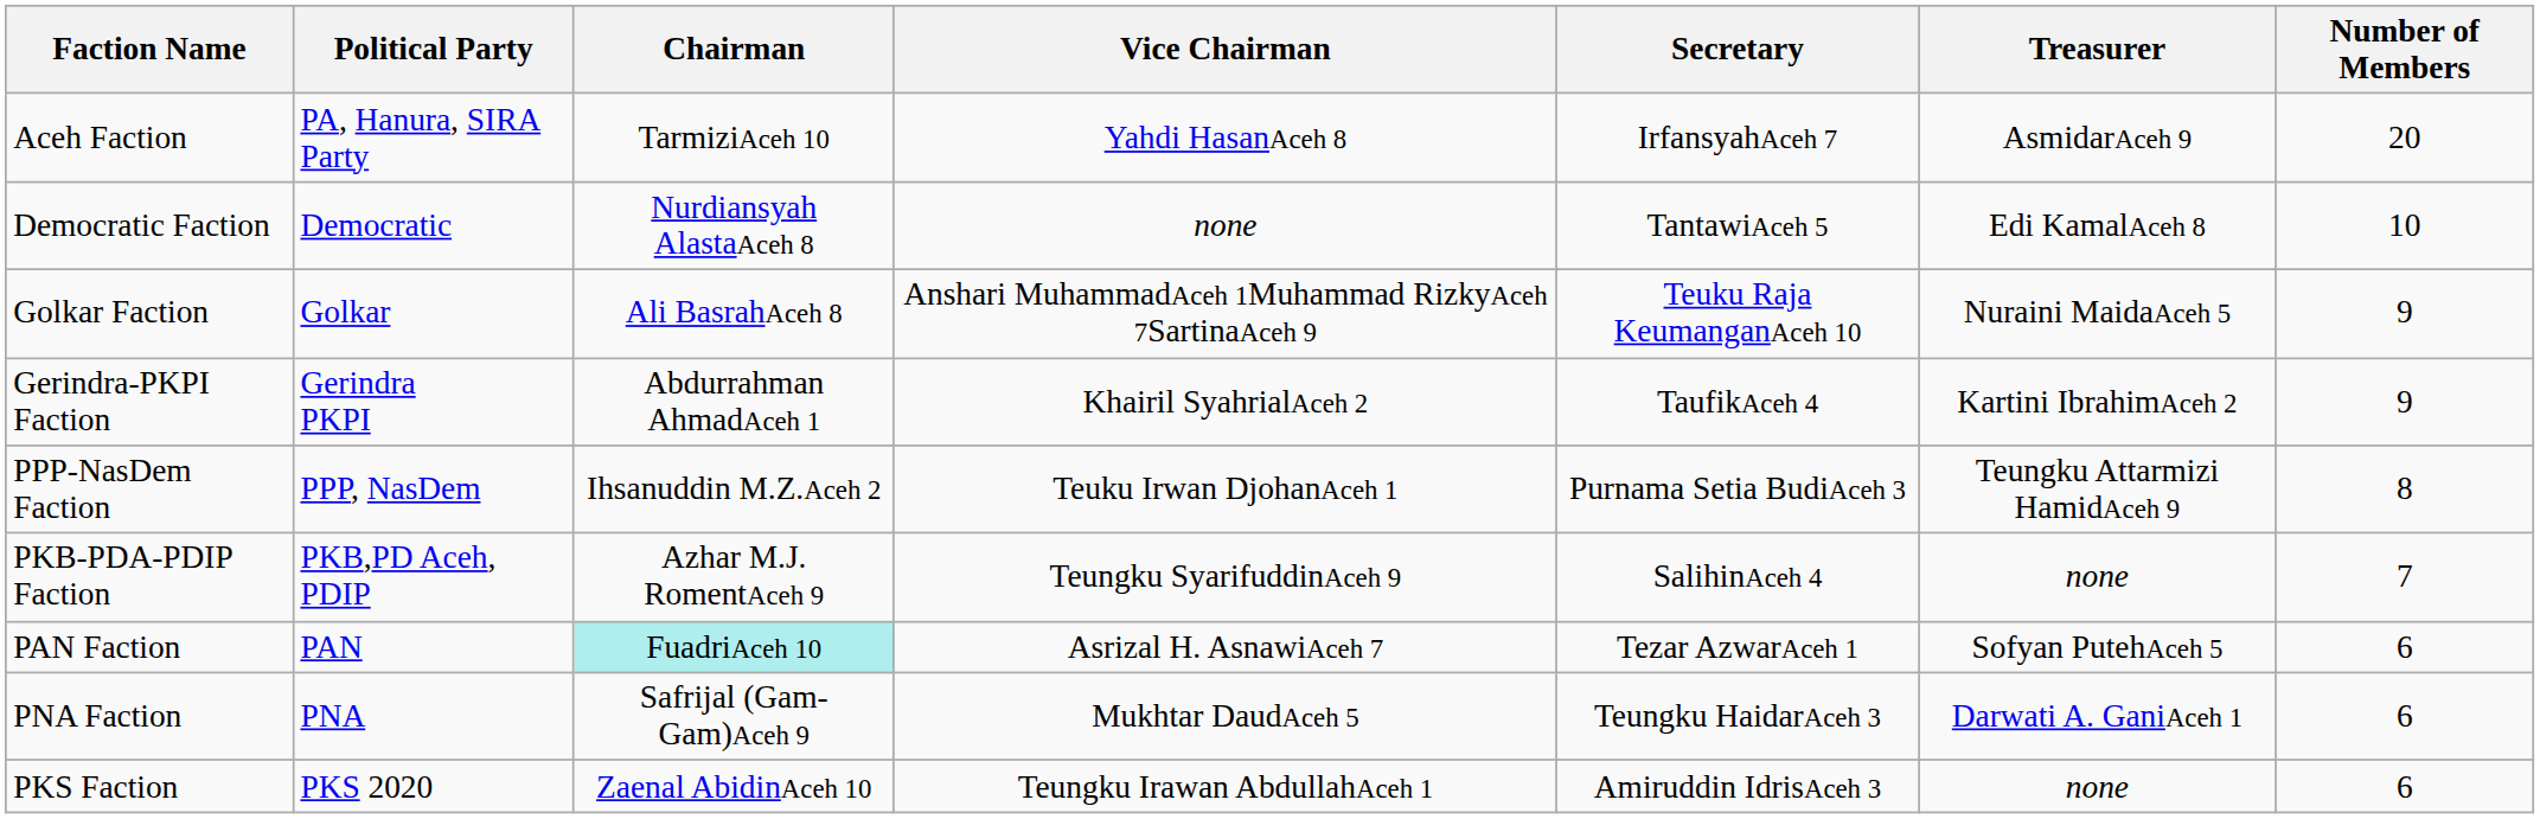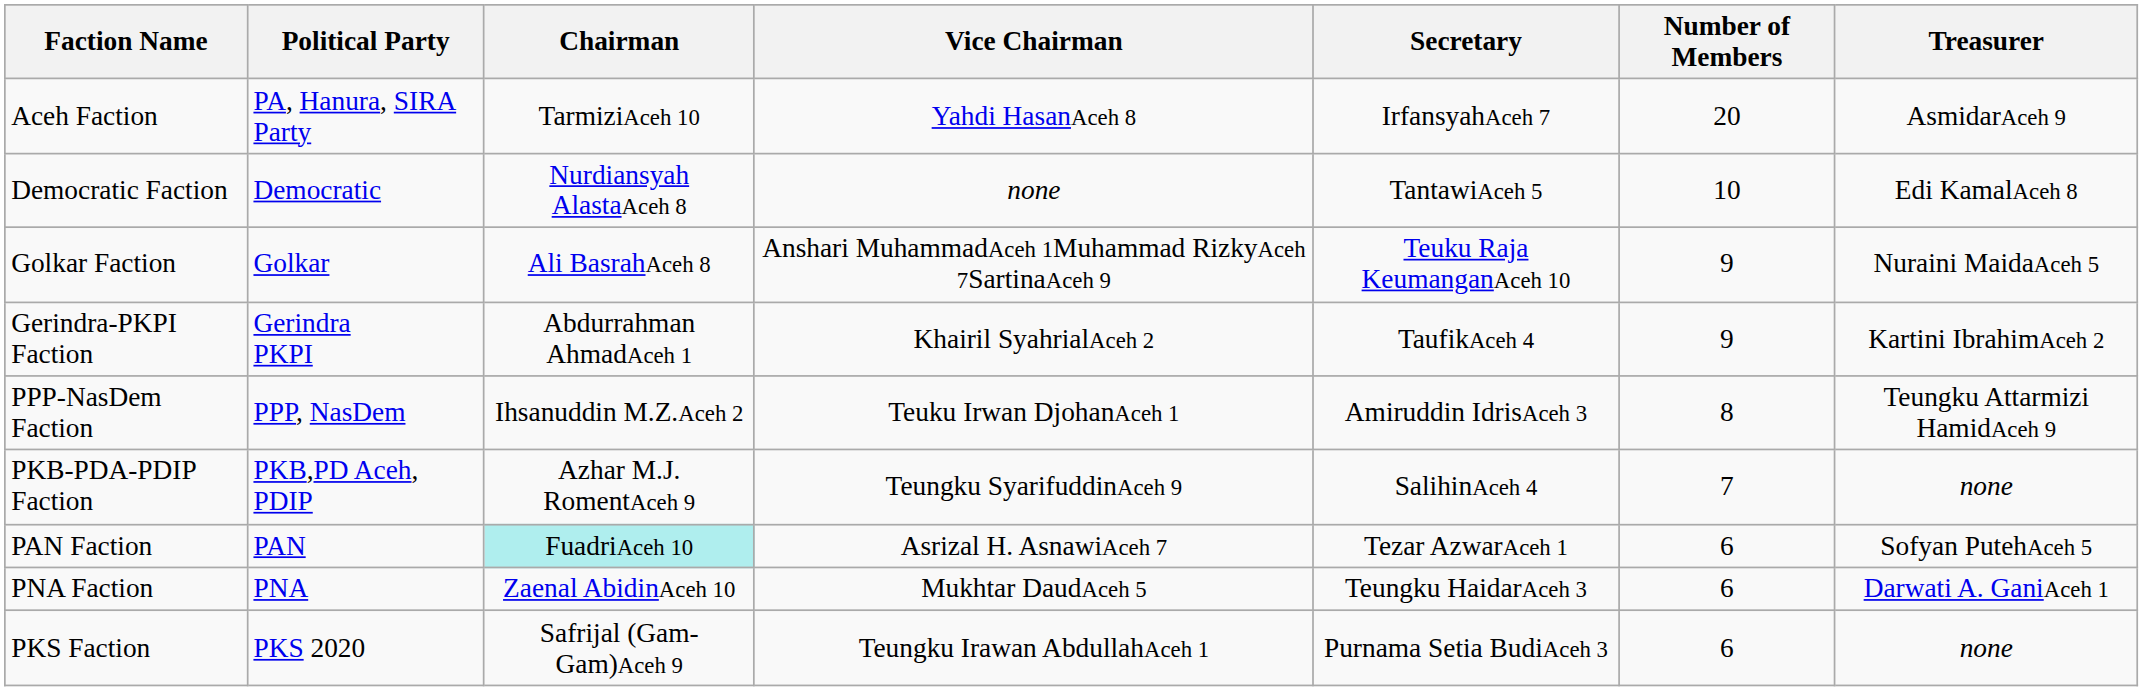columns swapped: Treasurer <-> Number of Members
PPP-NasDem Faction | Secretary: Purnama Setia BudiAceh 3 -> Amiruddin IdrisAceh 3
PNA Faction | Chairman: Safrijal (Gam-Gam)Aceh 9 -> Zaenal AbidinAceh 10
PKS Faction | Chairman: Zaenal AbidinAceh 10 -> Safrijal (Gam-Gam)Aceh 9
PKS Faction | Secretary: Amiruddin IdrisAceh 3 -> Purnama Setia BudiAceh 3
